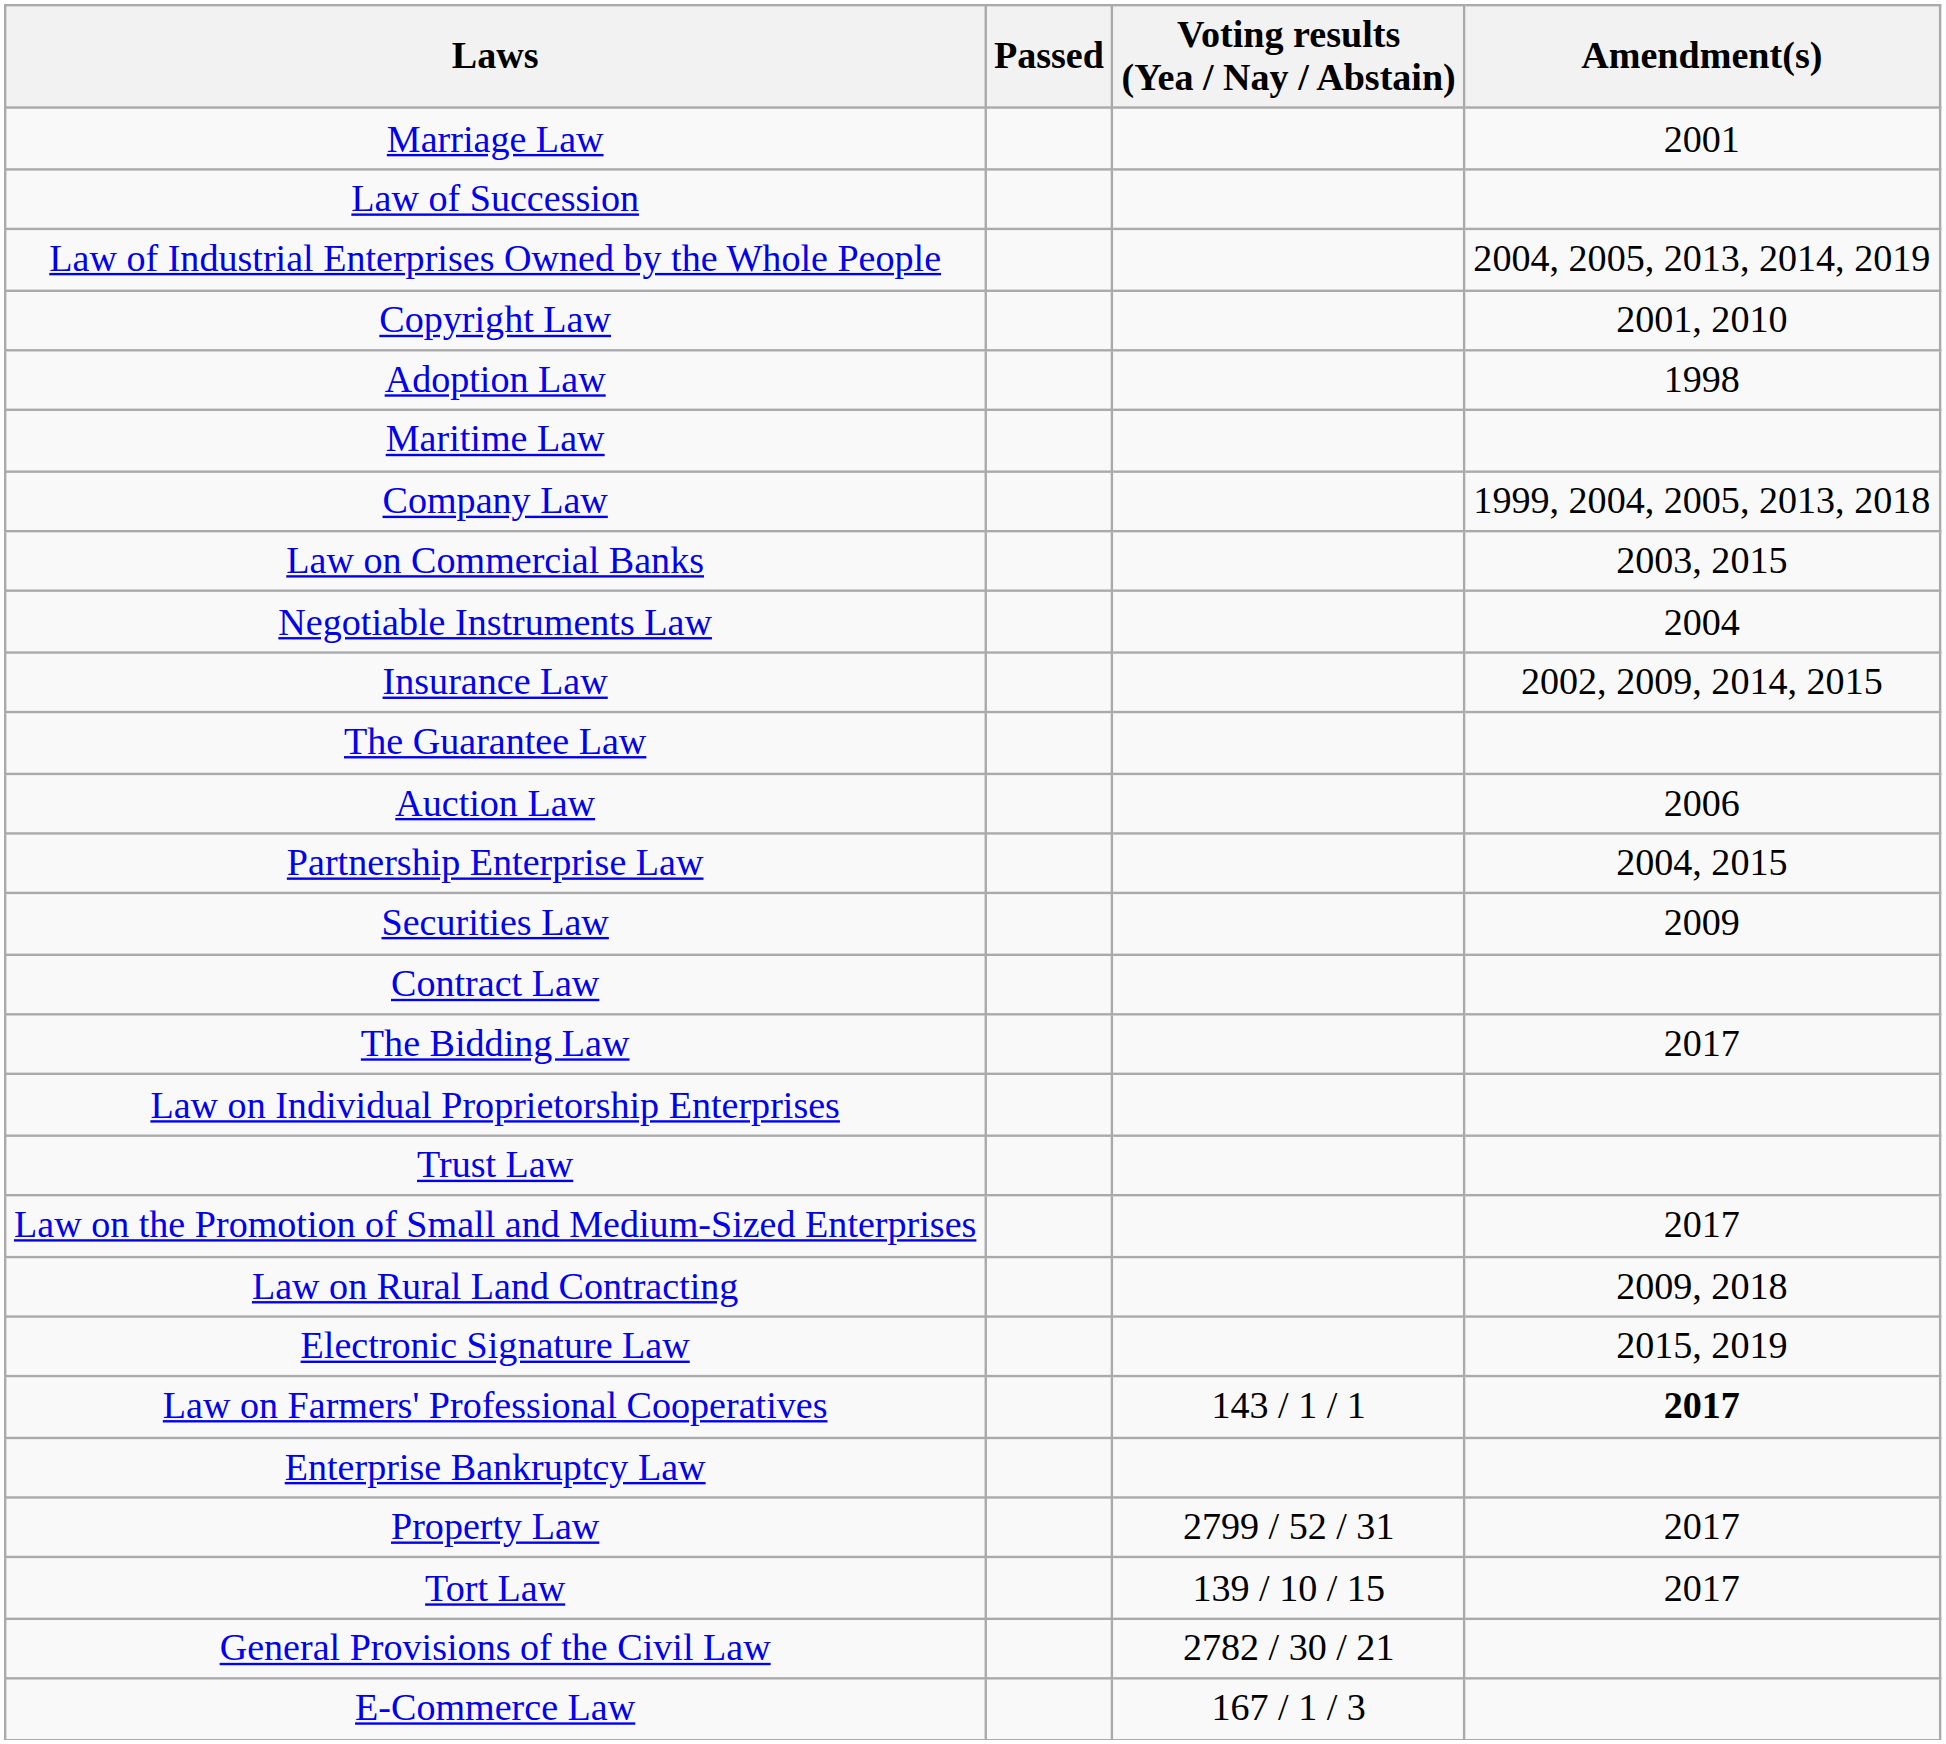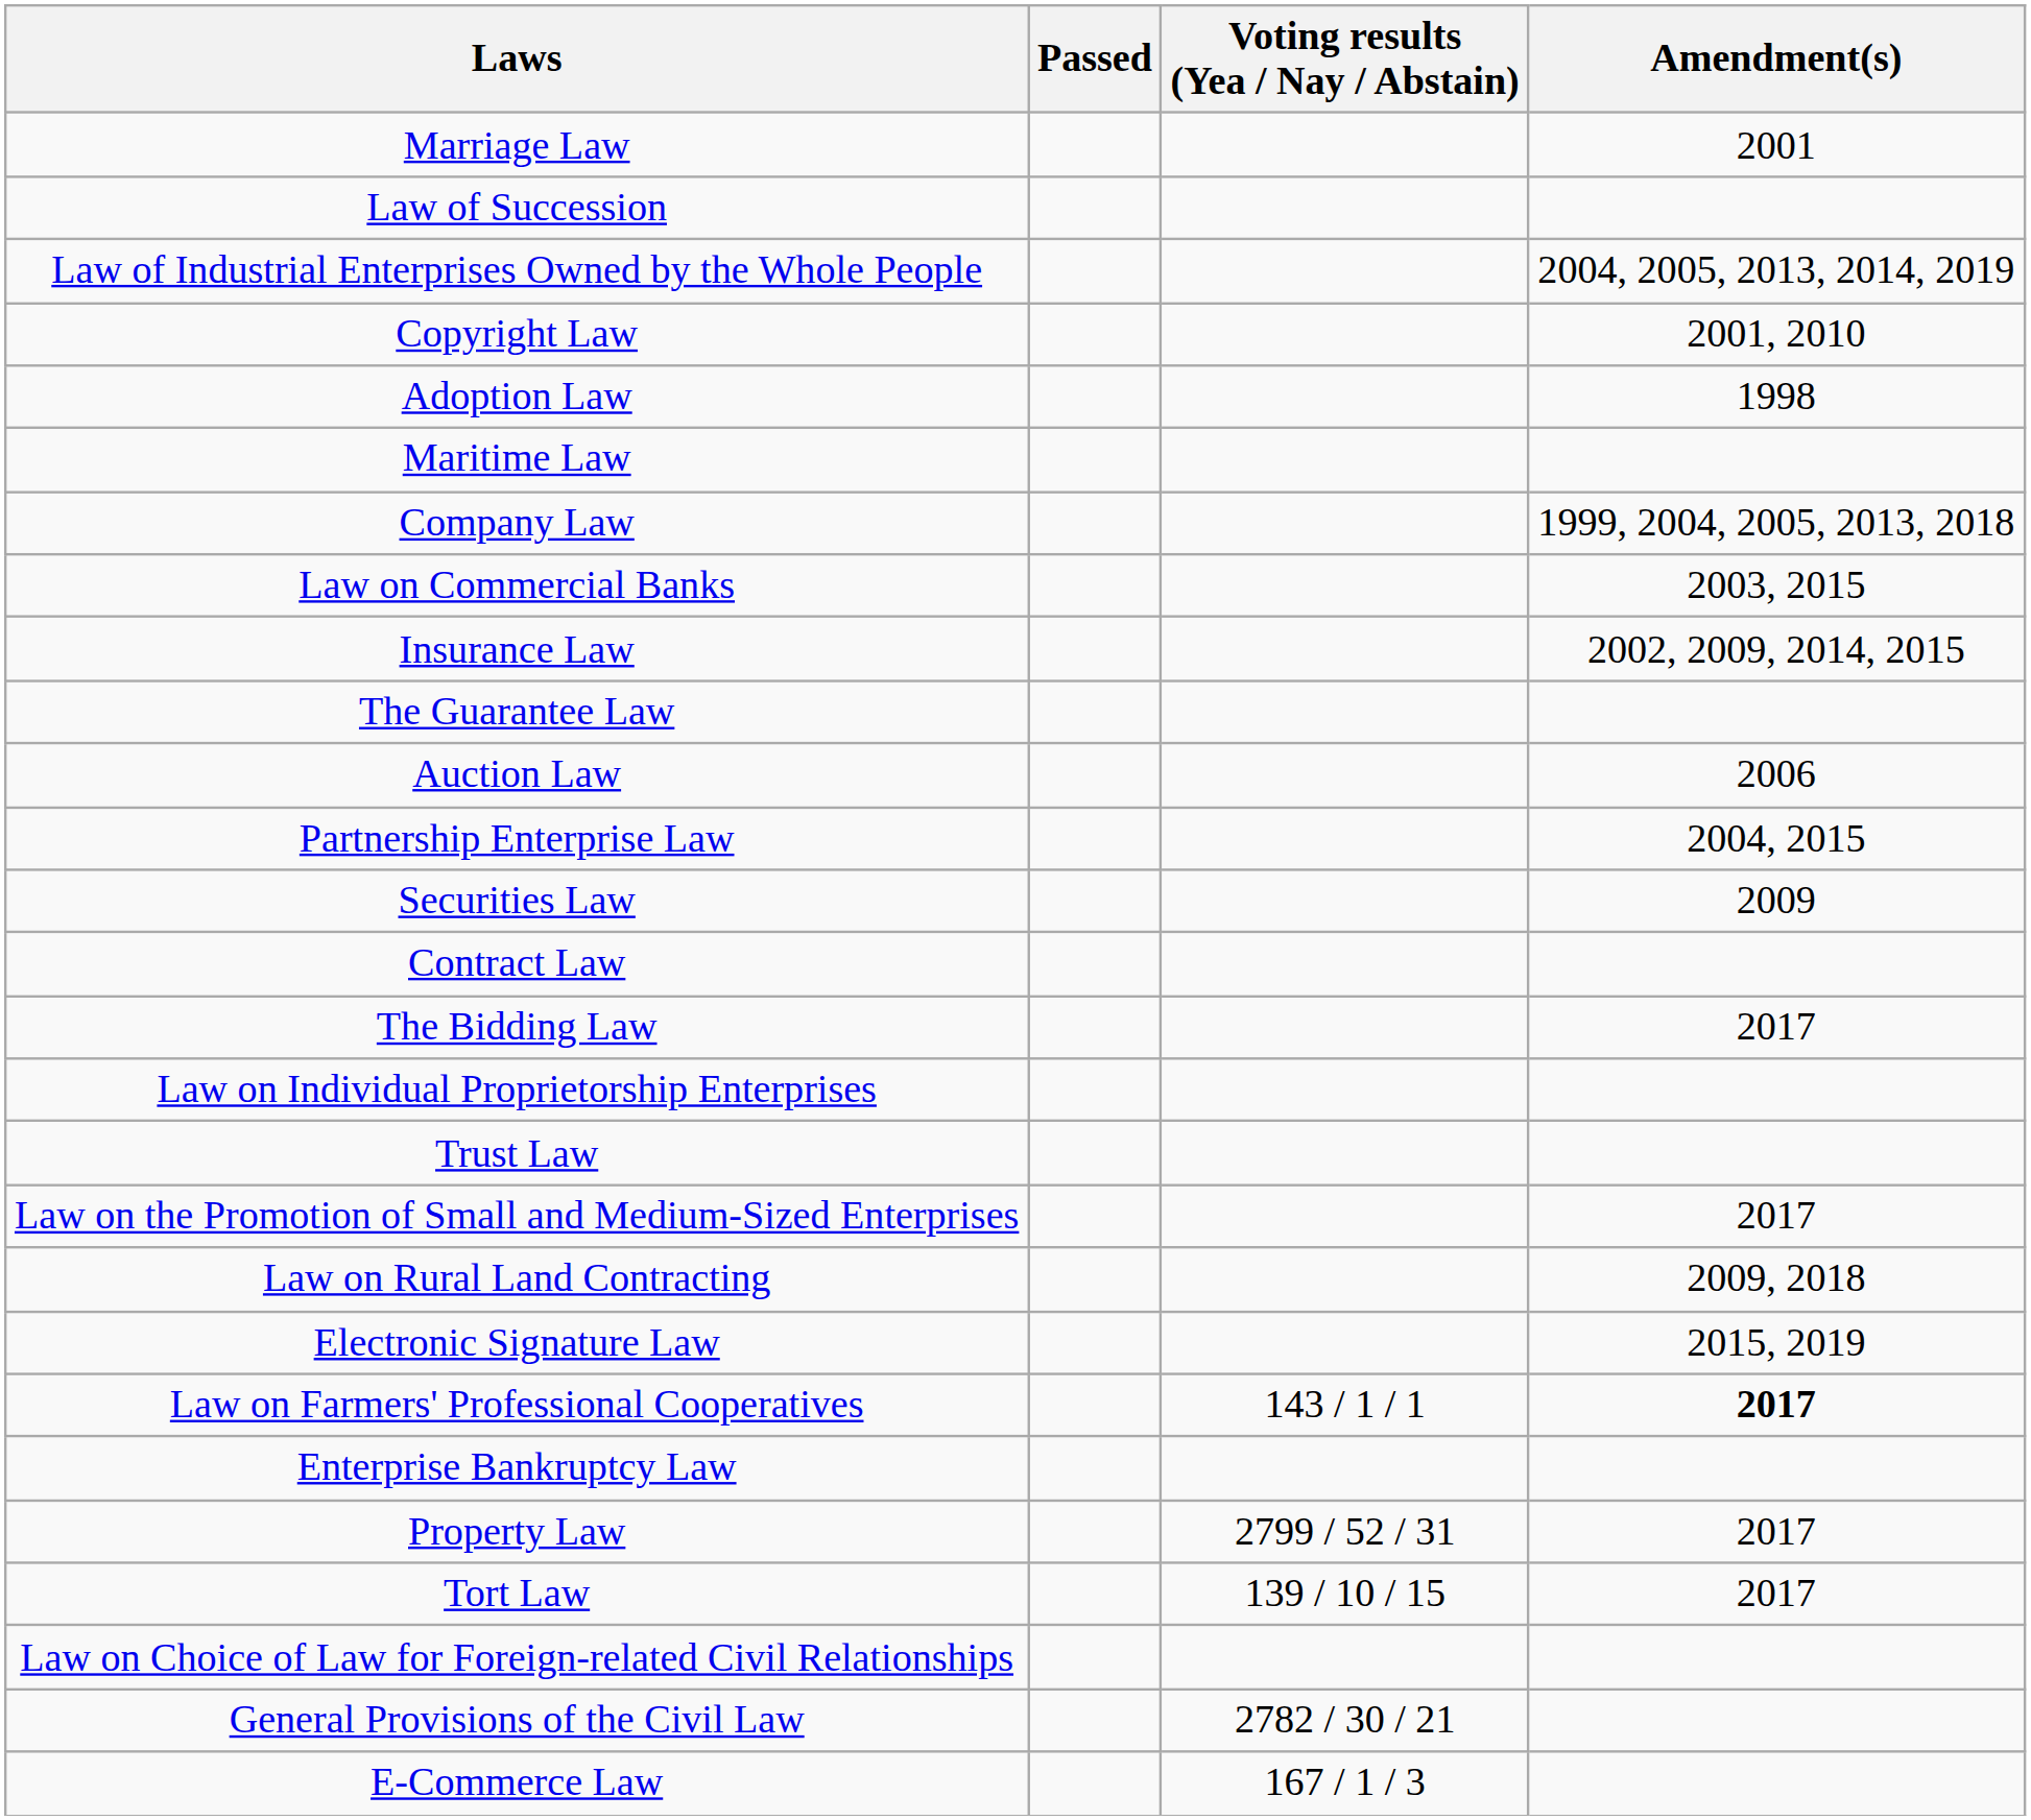- row: Negotiable Instruments Law | 2004
+ row: Law on Choice of Law for Foreign-related Civil Relationships
